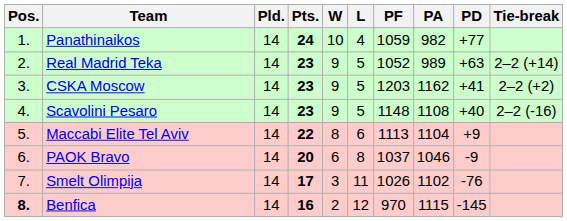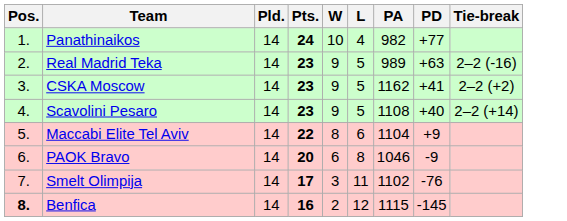- column: PF | 1059 | 1052 | 1203 | 1148 | 1113 | 1037 | 1026 | 970
Real Madrid Teka | Tie-break: 2–2 (+14) -> 2–2 (-16)
Scavolini Pesaro | Tie-break: 2–2 (-16) -> 2–2 (+14)
